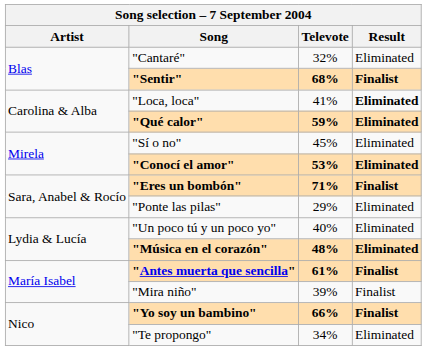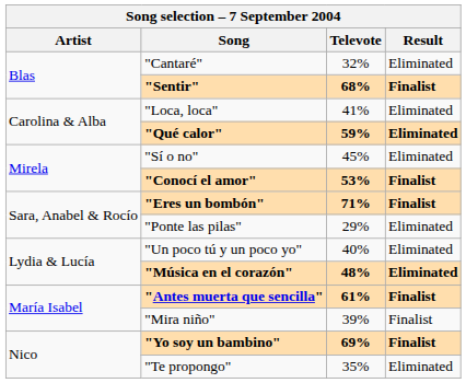"Loca, loca" | Result: bold -> normal
"Conocí el amor" | Result: Eliminated -> Finalist
"Yo soy un bambino" | Televote: 66% -> 69%
"Te propongo" | Televote: 34% -> 35%
